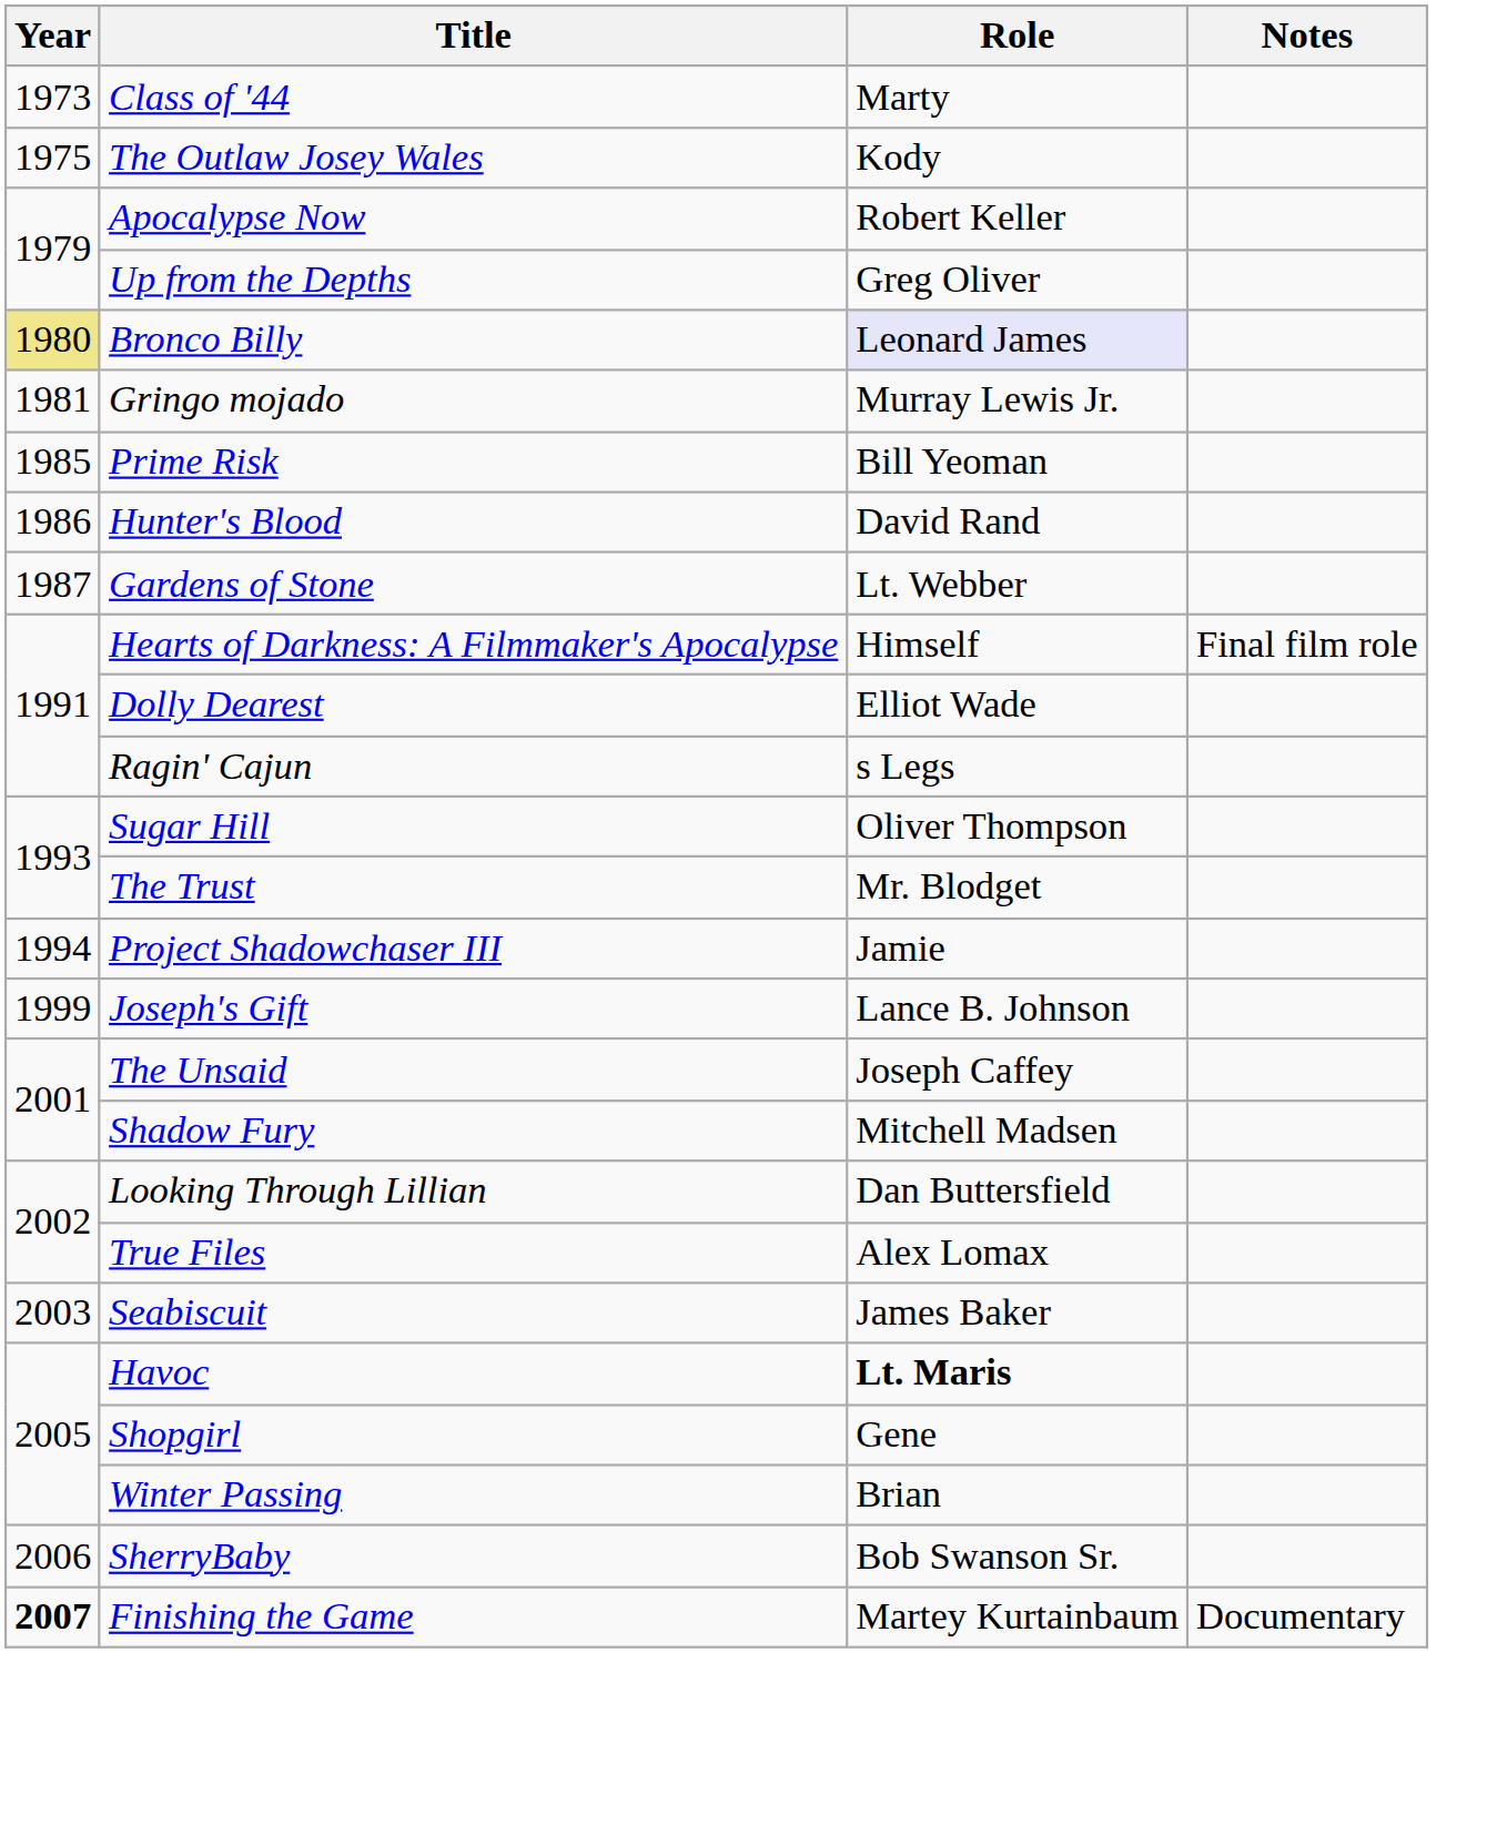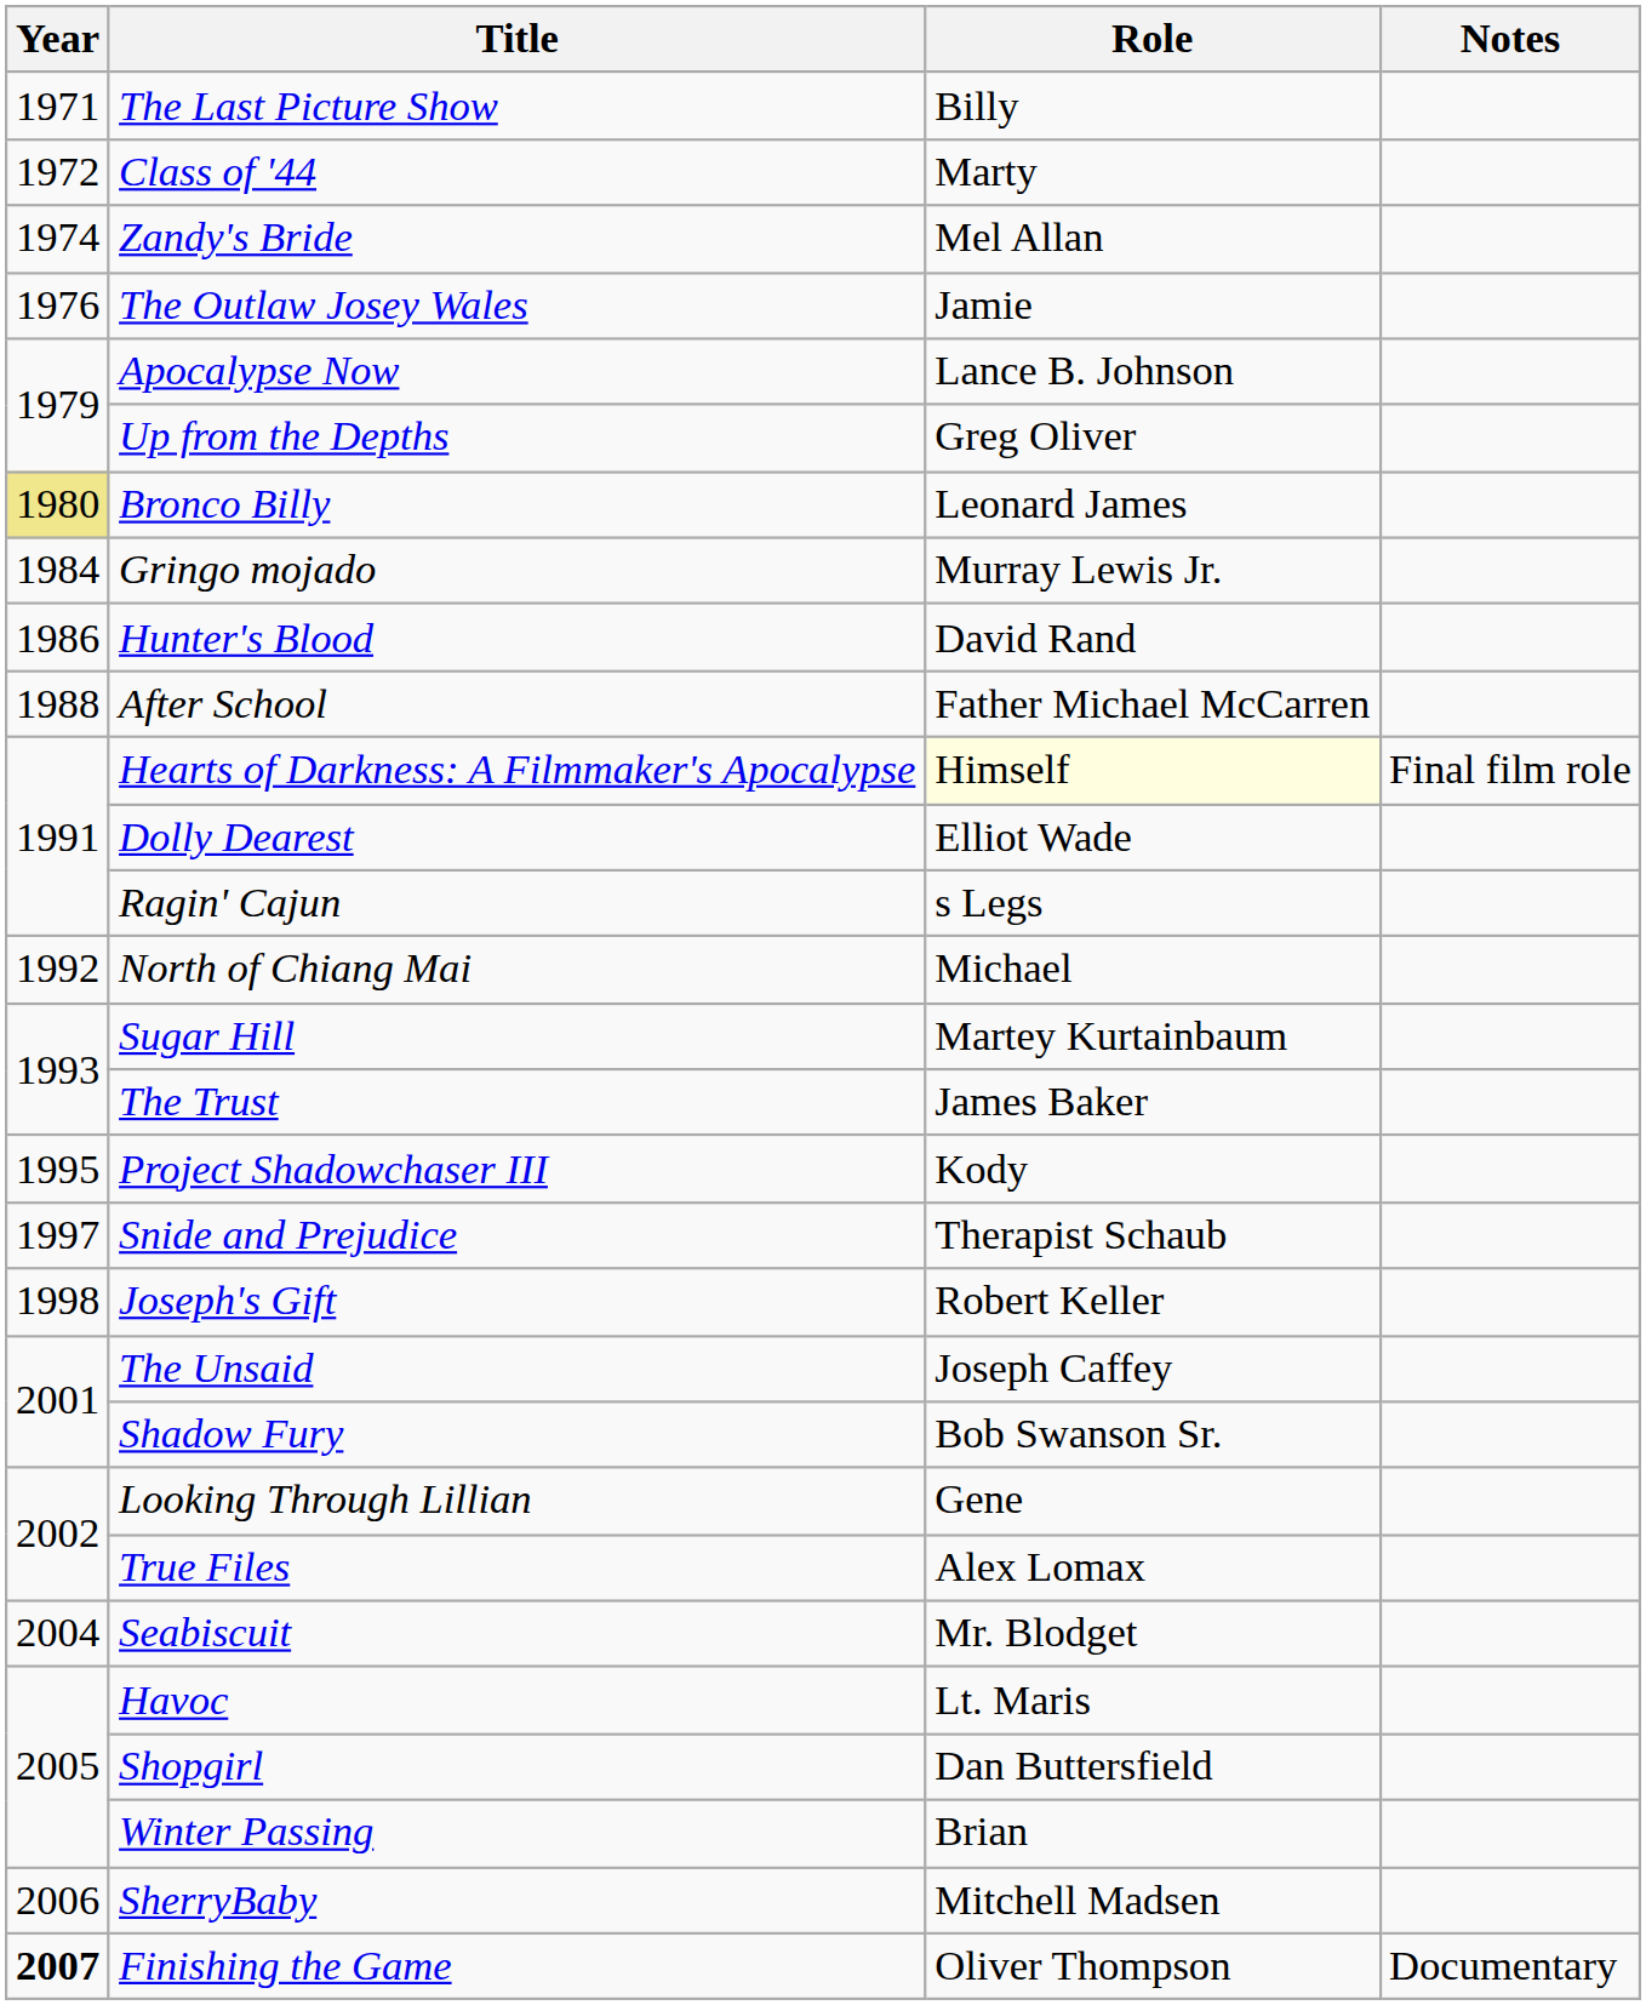+ row: 1971 | The Last Picture Show | Billy
Class of '44 | Year: 1973 -> 1972
+ row: 1974 | Zandy's Bride | Mel Allan
The Outlaw Josey Wales | Year: 1975 -> 1976
The Outlaw Josey Wales | Role: Kody -> Jamie
Apocalypse Now | Role: Robert Keller -> Lance B. Johnson
Bronco Billy | Role: lavender background -> no background
Gringo mojado | Year: 1981 -> 1984
- row: 1985 | Prime Risk | Bill Yeoman
- row: 1987 | Gardens of Stone | Lt. Webber
+ row: 1988 | After School | Father Michael McCarren
Hearts of Darkness: A Filmmaker's Apocalypse | Role: no background -> lightyellow background
+ row: 1992 | North of Chiang Mai | Michael
Sugar Hill | Role: Oliver Thompson -> Martey Kurtainbaum
The Trust | Role: Mr. Blodget -> James Baker
Project Shadowchaser III | Year: 1994 -> 1995
Project Shadowchaser III | Role: Jamie -> Kody
+ row: 1997 | Snide and Prejudice | Therapist Schaub
Joseph's Gift | Year: 1999 -> 1998
Joseph's Gift | Role: Lance B. Johnson -> Robert Keller
Shadow Fury | Role: Mitchell Madsen -> Bob Swanson Sr.
Looking Through Lillian | Role: Dan Buttersfield -> Gene
Seabiscuit | Year: 2003 -> 2004
Seabiscuit | Role: James Baker -> Mr. Blodget
Havoc | Role: bold -> normal
Shopgirl | Role: Gene -> Dan Buttersfield
SherryBaby | Role: Bob Swanson Sr. -> Mitchell Madsen
Finishing the Game | Role: Martey Kurtainbaum -> Oliver Thompson
